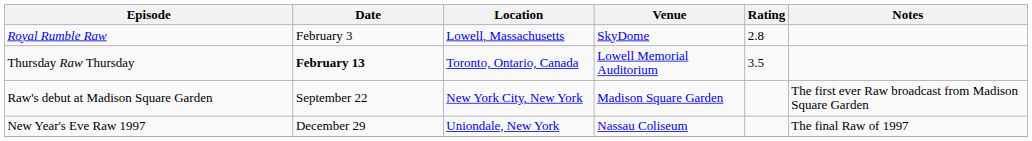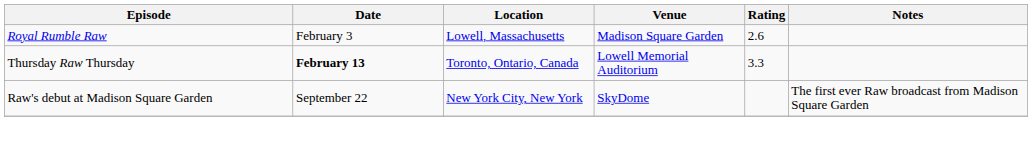Royal Rumble Raw | Venue: SkyDome -> Madison Square Garden
Royal Rumble Raw | Rating: 2.8 -> 2.6
Thursday Raw Thursday | Rating: 3.5 -> 3.3
Raw's debut at Madison Square Garden | Venue: Madison Square Garden -> SkyDome
- row: New Year's Eve Raw 1997 | December 29 | Uniondale, New York | Nassau Coliseum | The final Raw of 1997
